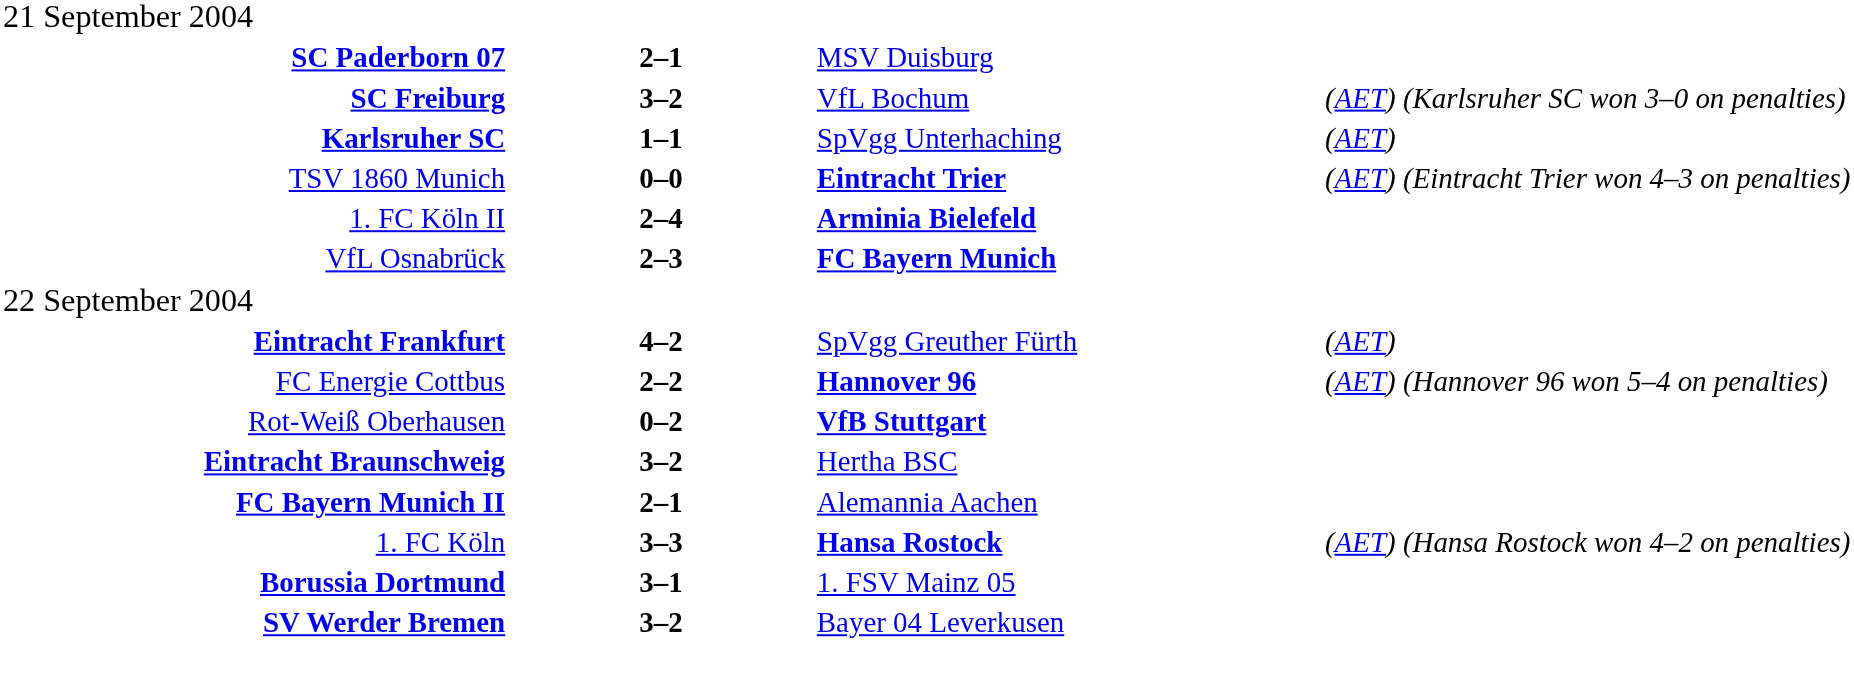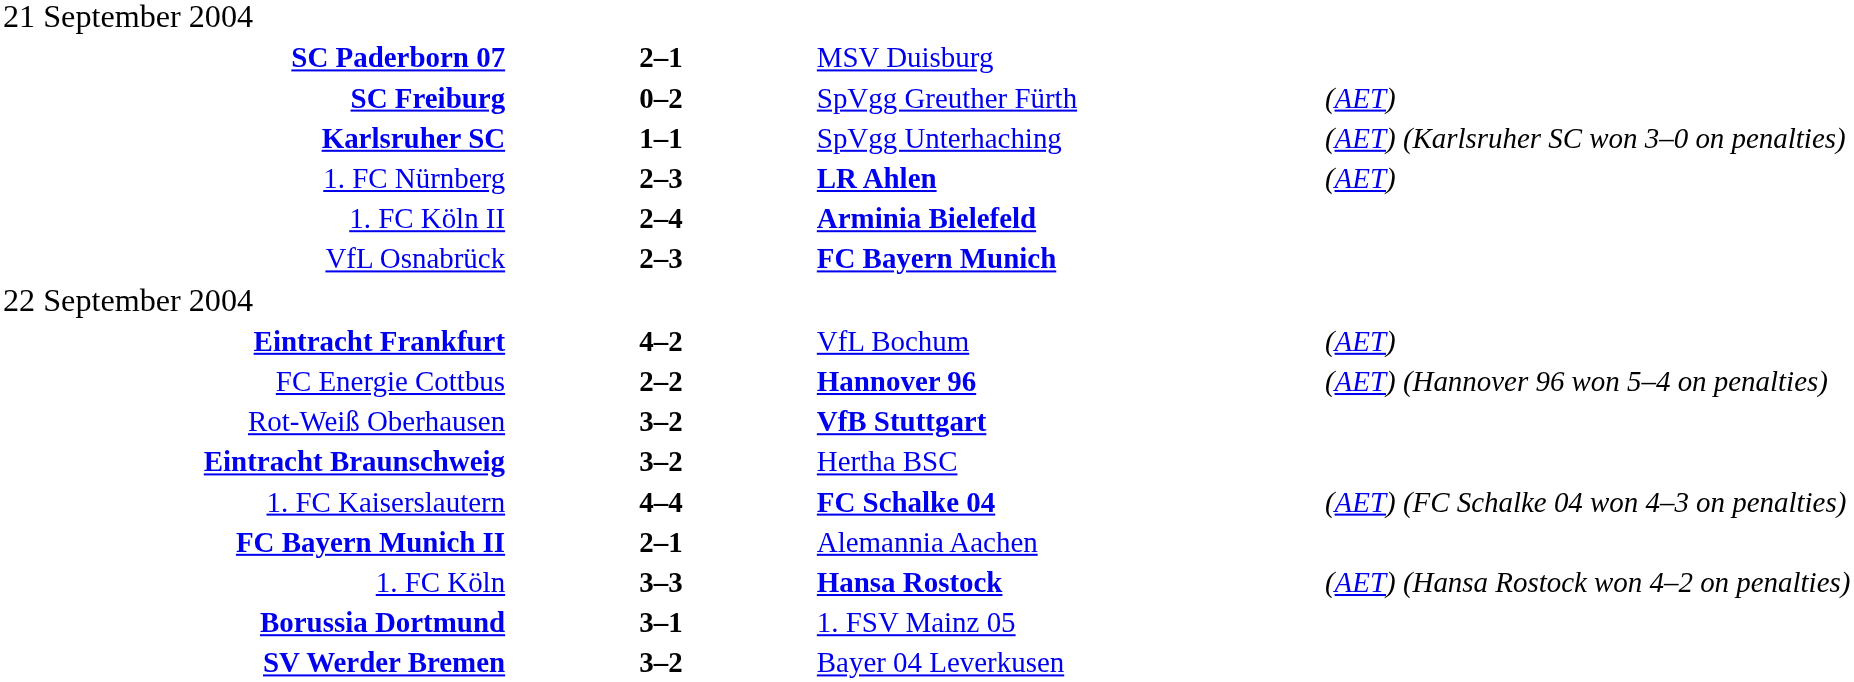SC Freiburg | column 2: 3–2 -> 0–2
SC Freiburg | column 3: VfL Bochum -> SpVgg Greuther Fürth
SC Freiburg | column 4: (AET) (Karlsruher SC won 3–0 on penalties) -> (AET)
Karlsruher SC | column 4: (AET) -> (AET) (Karlsruher SC won 3–0 on penalties)
+ row: 1. FC Nürnberg | 2–3 | LR Ahlen | (AET)
- row: TSV 1860 Munich | 0–0 | Eintracht Trier | (AET) (Eintracht Trier won 4–3 on penalties)
Eintracht Frankfurt | column 3: SpVgg Greuther Fürth -> VfL Bochum
Rot-Weiß Oberhausen | column 2: 0–2 -> 3–2
+ row: 1. FC Kaiserslautern | 4–4 | FC Schalke 04 | (AET) (FC Schalke 04 won 4–3 on penalties)
